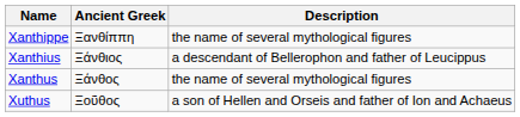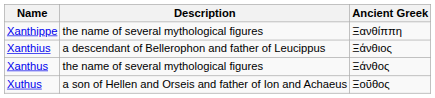columns swapped: Ancient Greek <-> Description
